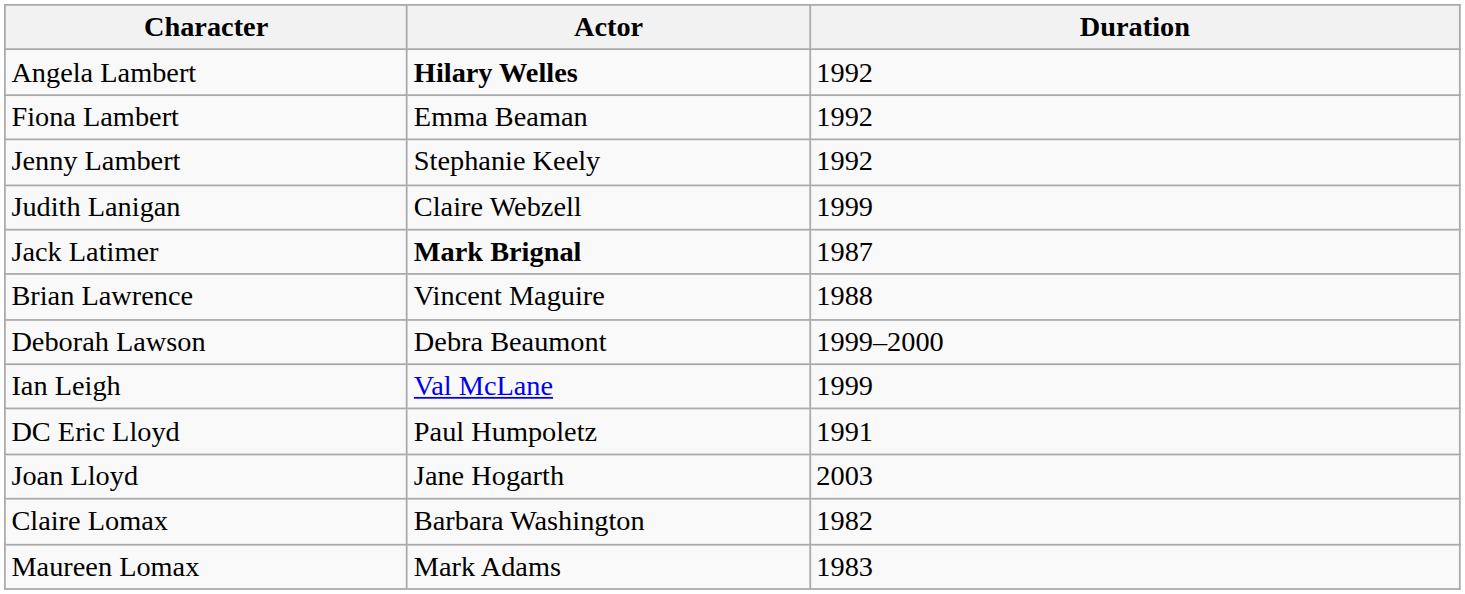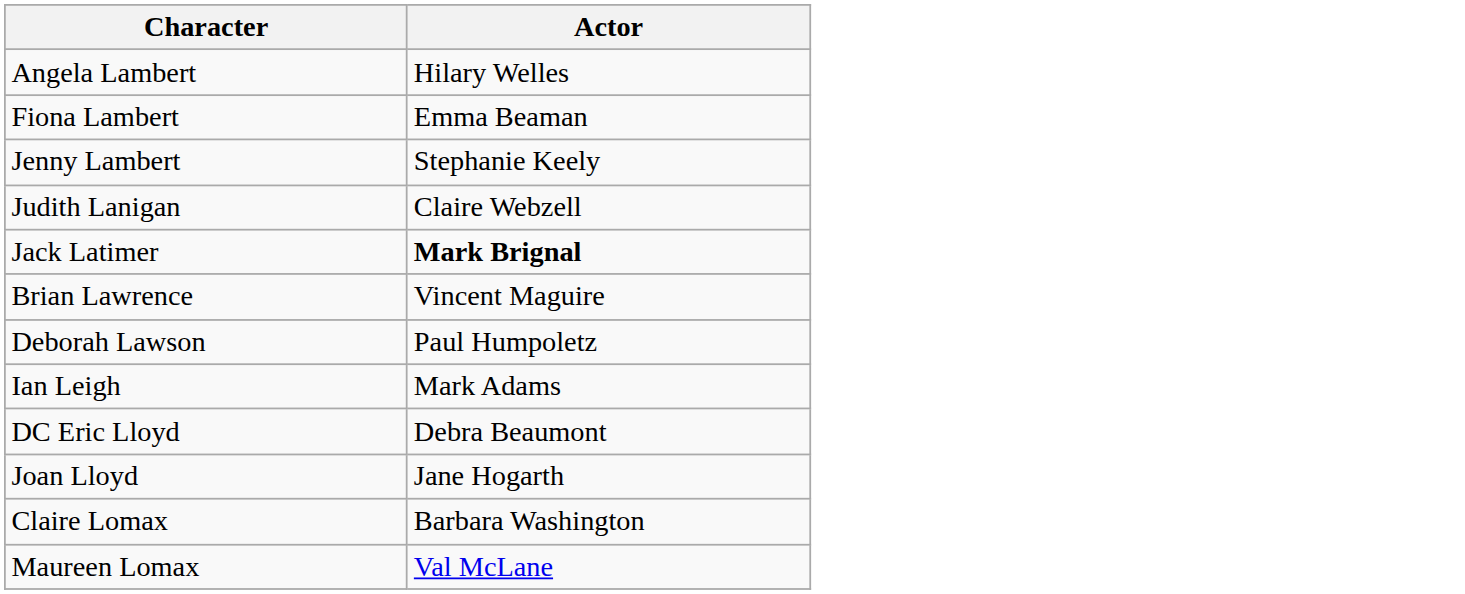- column: Duration | 1992 | 1992 | 1992 | 1999 | 1987 | 1988 | 1999–2000 | 1999 | 1991 | 2003 | 1982 | 1983
Angela Lambert | Actor: bold -> normal
Deborah Lawson | Actor: Debra Beaumont -> Paul Humpoletz
Ian Leigh | Actor: Val McLane -> Mark Adams
DC Eric Lloyd | Actor: Paul Humpoletz -> Debra Beaumont
Maureen Lomax | Actor: Mark Adams -> Val McLane
